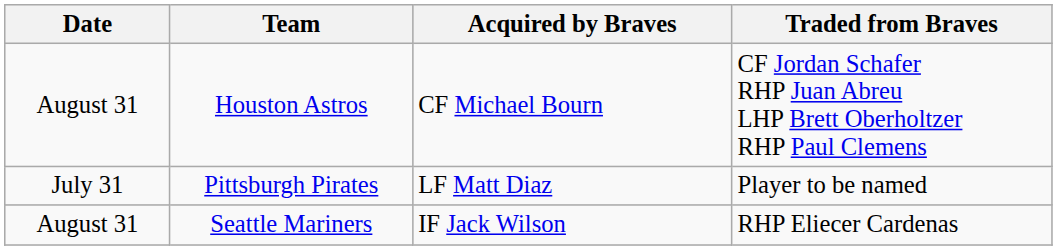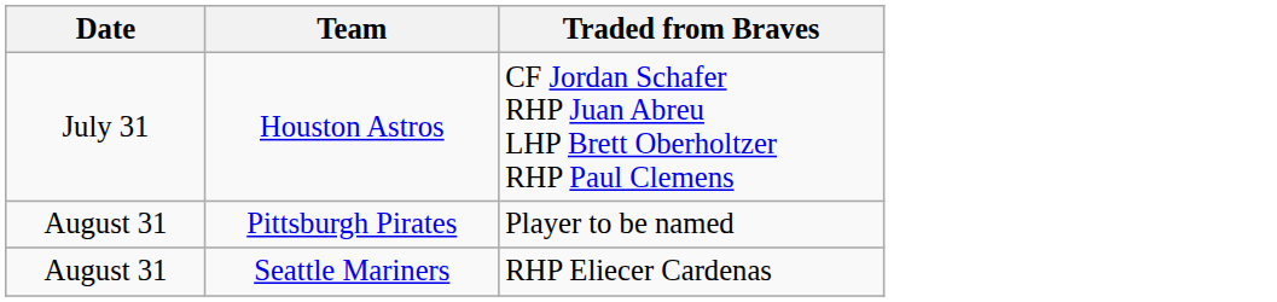- column: Acquired by Braves | CF Michael Bourn | LF Matt Diaz | IF Jack Wilson
Houston Astros | Date: August 31 -> July 31
Pittsburgh Pirates | Date: July 31 -> August 31
